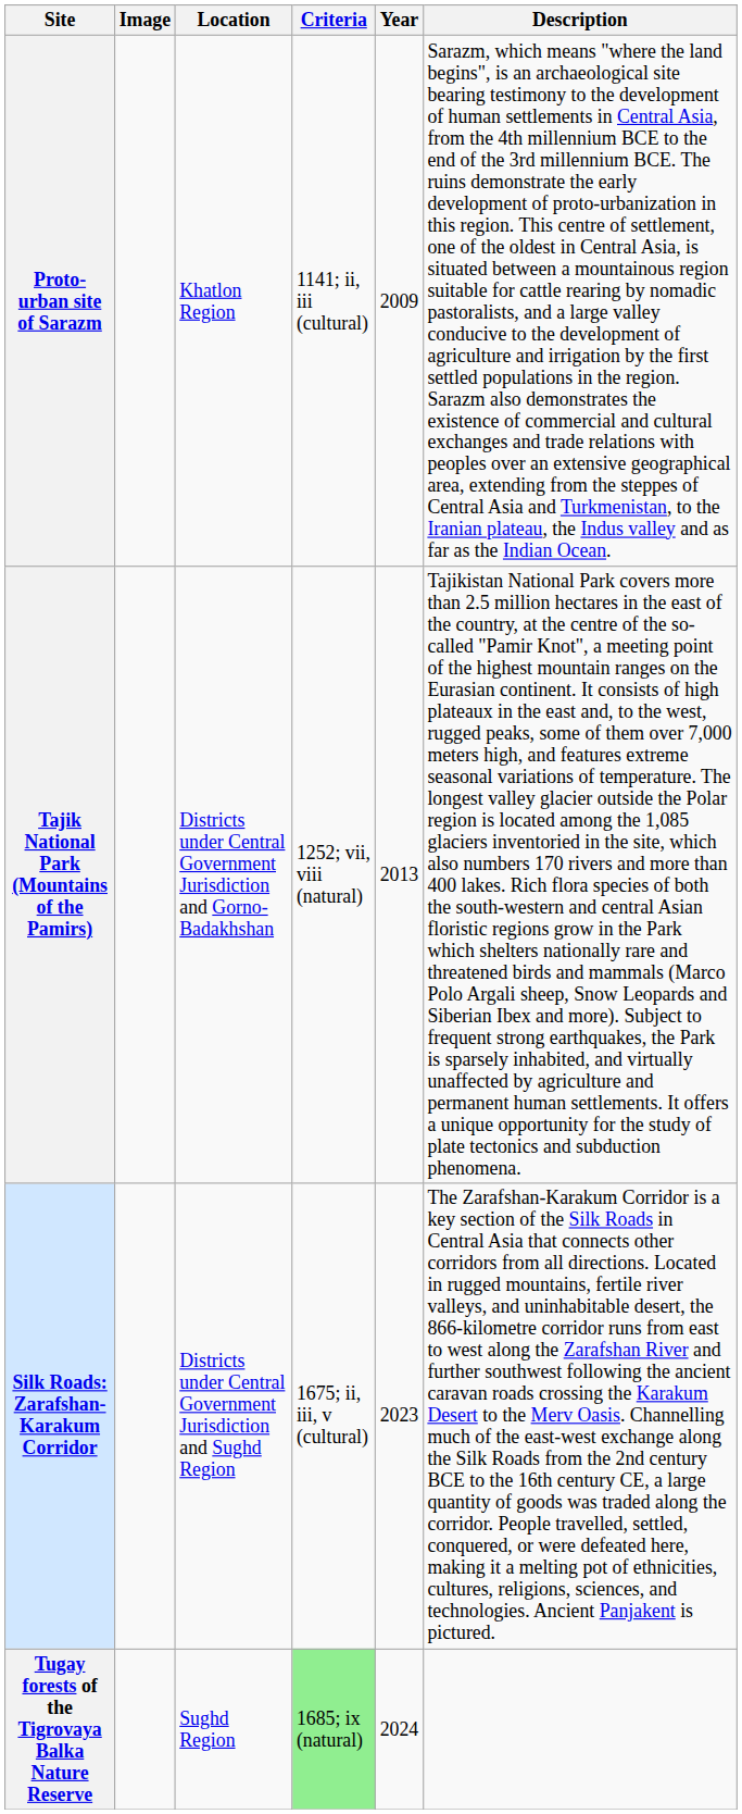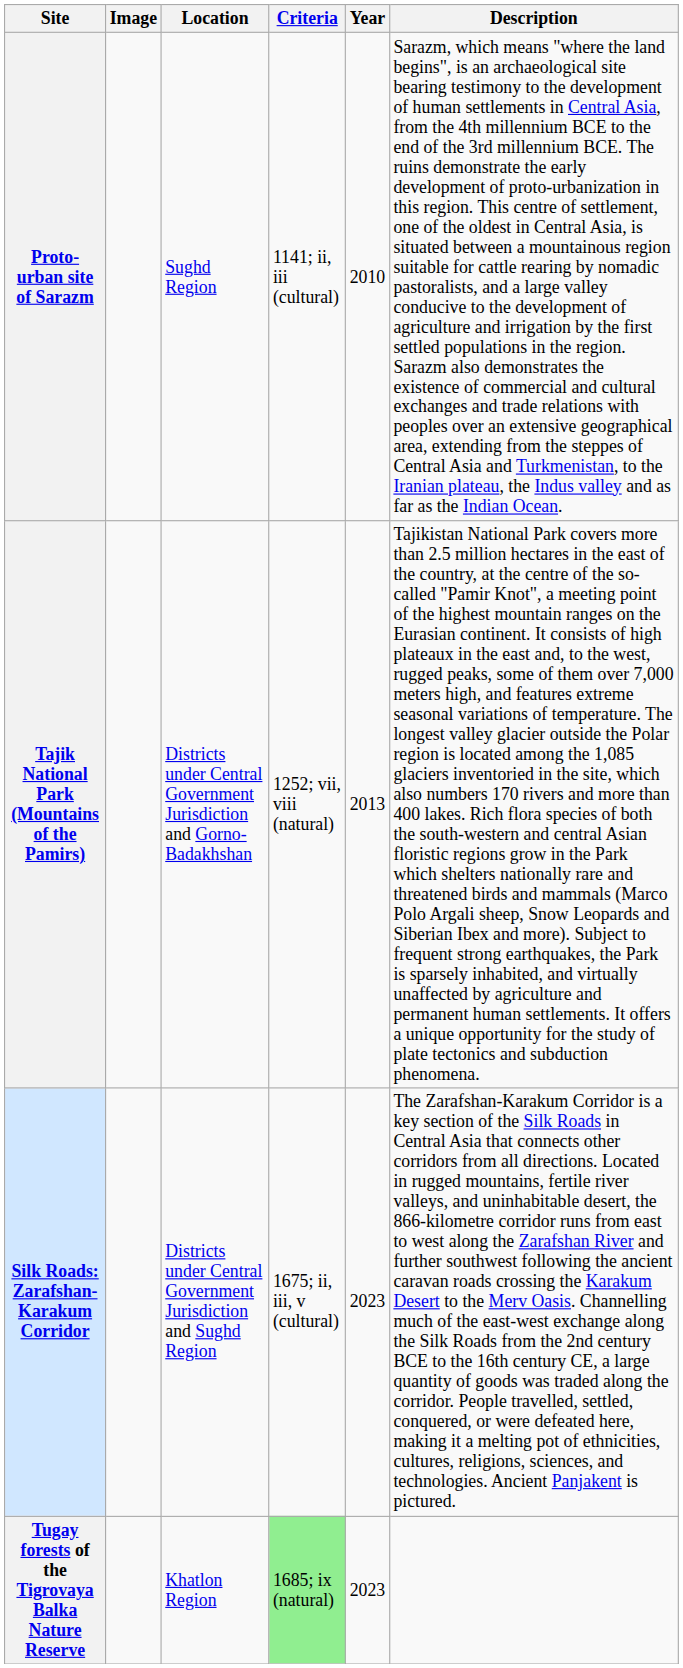Proto-urban site of Sarazm | Location: Khatlon Region -> Sughd Region
Proto-urban site of Sarazm | Year: 2009 -> 2010
Tugay forests of the Tigrovaya Balka Nature Reserve | Location: Sughd Region -> Khatlon Region
Tugay forests of the Tigrovaya Balka Nature Reserve | Year: 2024 -> 2023
